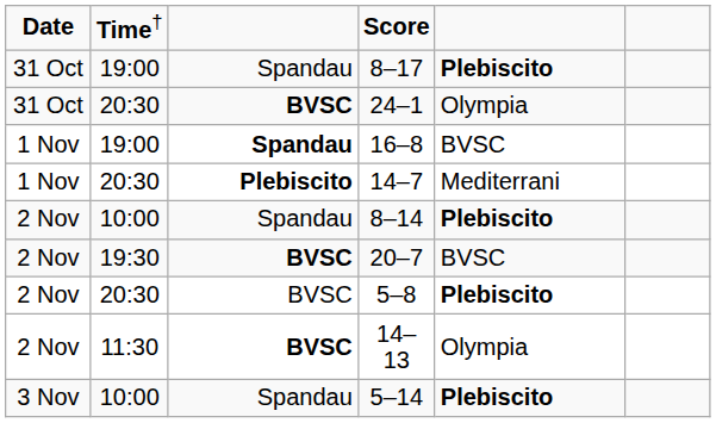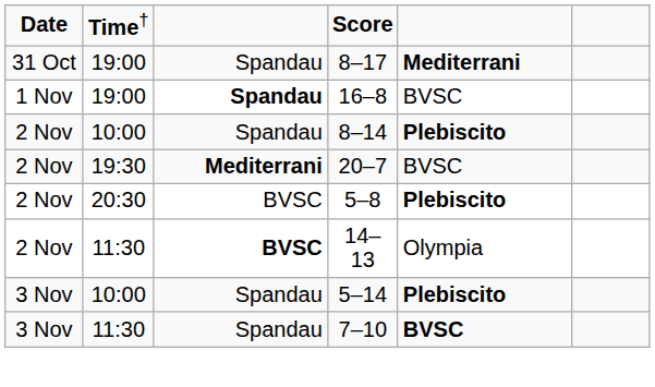8–17 | column 5: Plebiscito -> Mediterrani
- row: 31 Oct | 20:30 | BVSC | 24–1 | Olympia
- row: 1 Nov | 20:30 | Plebiscito | 14–7 | Mediterrani
20–7 | column 3: BVSC -> Mediterrani
+ row: 3 Nov | 11:30 | Spandau | 7–10 | BVSC
